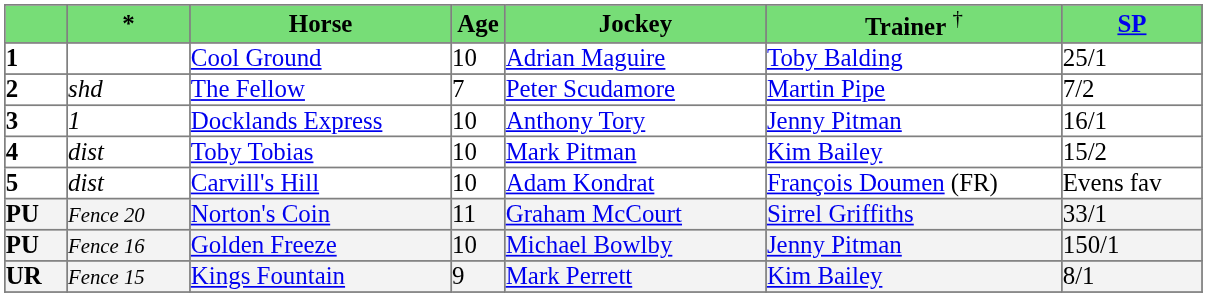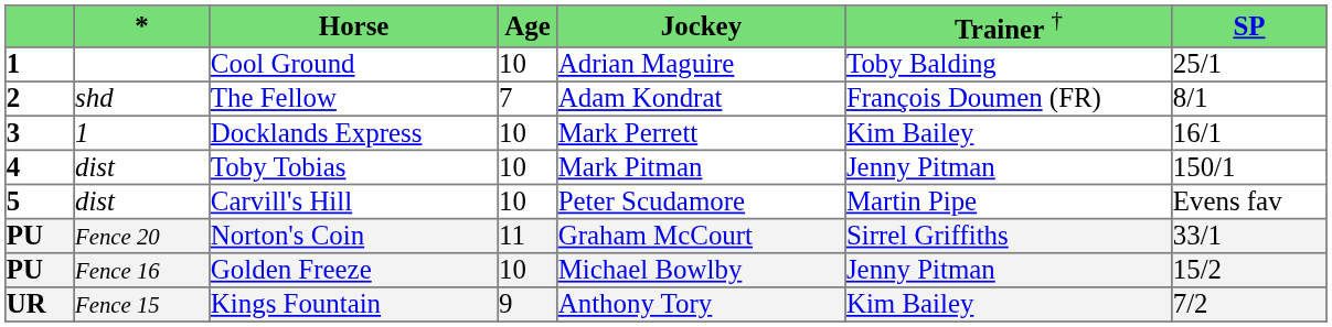The Fellow | column 5: Peter Scudamore -> Adam Kondrat
The Fellow | column 6: Martin Pipe -> François Doumen (FR)
The Fellow | column 7: 7/2 -> 8/1
Docklands Express | column 5: Anthony Tory -> Mark Perrett
Docklands Express | column 6: Jenny Pitman -> Kim Bailey
Toby Tobias | column 6: Kim Bailey -> Jenny Pitman
Toby Tobias | column 7: 15/2 -> 150/1
Carvill's Hill | column 5: Adam Kondrat -> Peter Scudamore
Carvill's Hill | column 6: François Doumen (FR) -> Martin Pipe
Golden Freeze | column 7: 150/1 -> 15/2
Kings Fountain | column 5: Mark Perrett -> Anthony Tory
Kings Fountain | column 7: 8/1 -> 7/2
